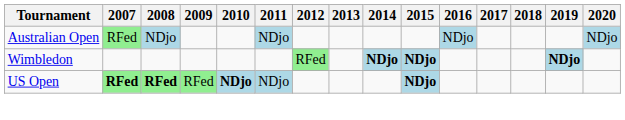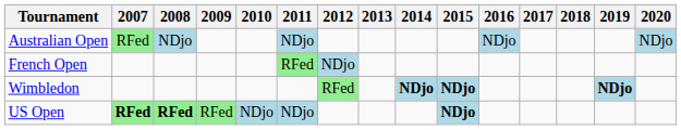+ row: French Open | RFed | NDjo
US Open | 2010: bold -> normal
